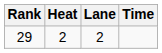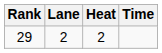columns swapped: Heat <-> Lane
